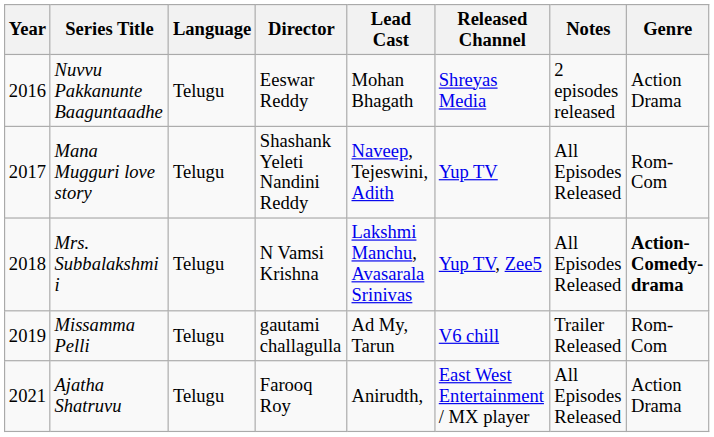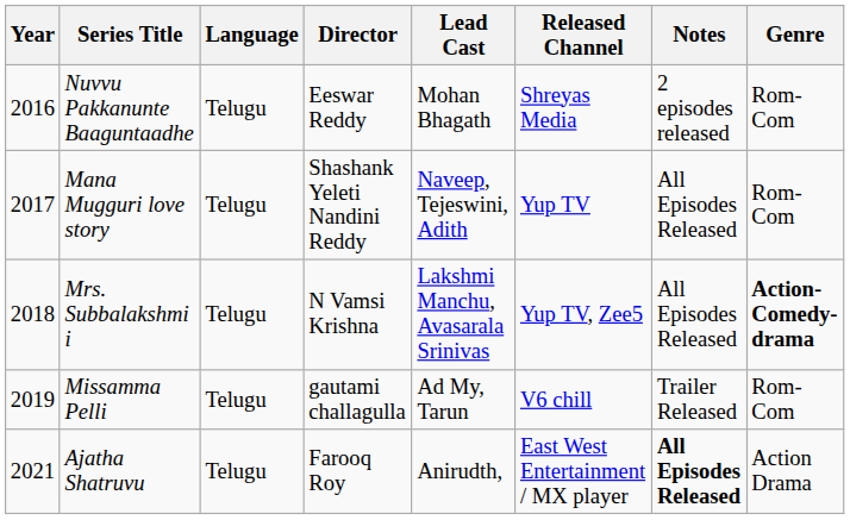Nuvvu Pakkanunte Baaguntaadhe | Genre: Action Drama -> Rom-Com
Ajatha Shatruvu | Notes: normal -> bold
